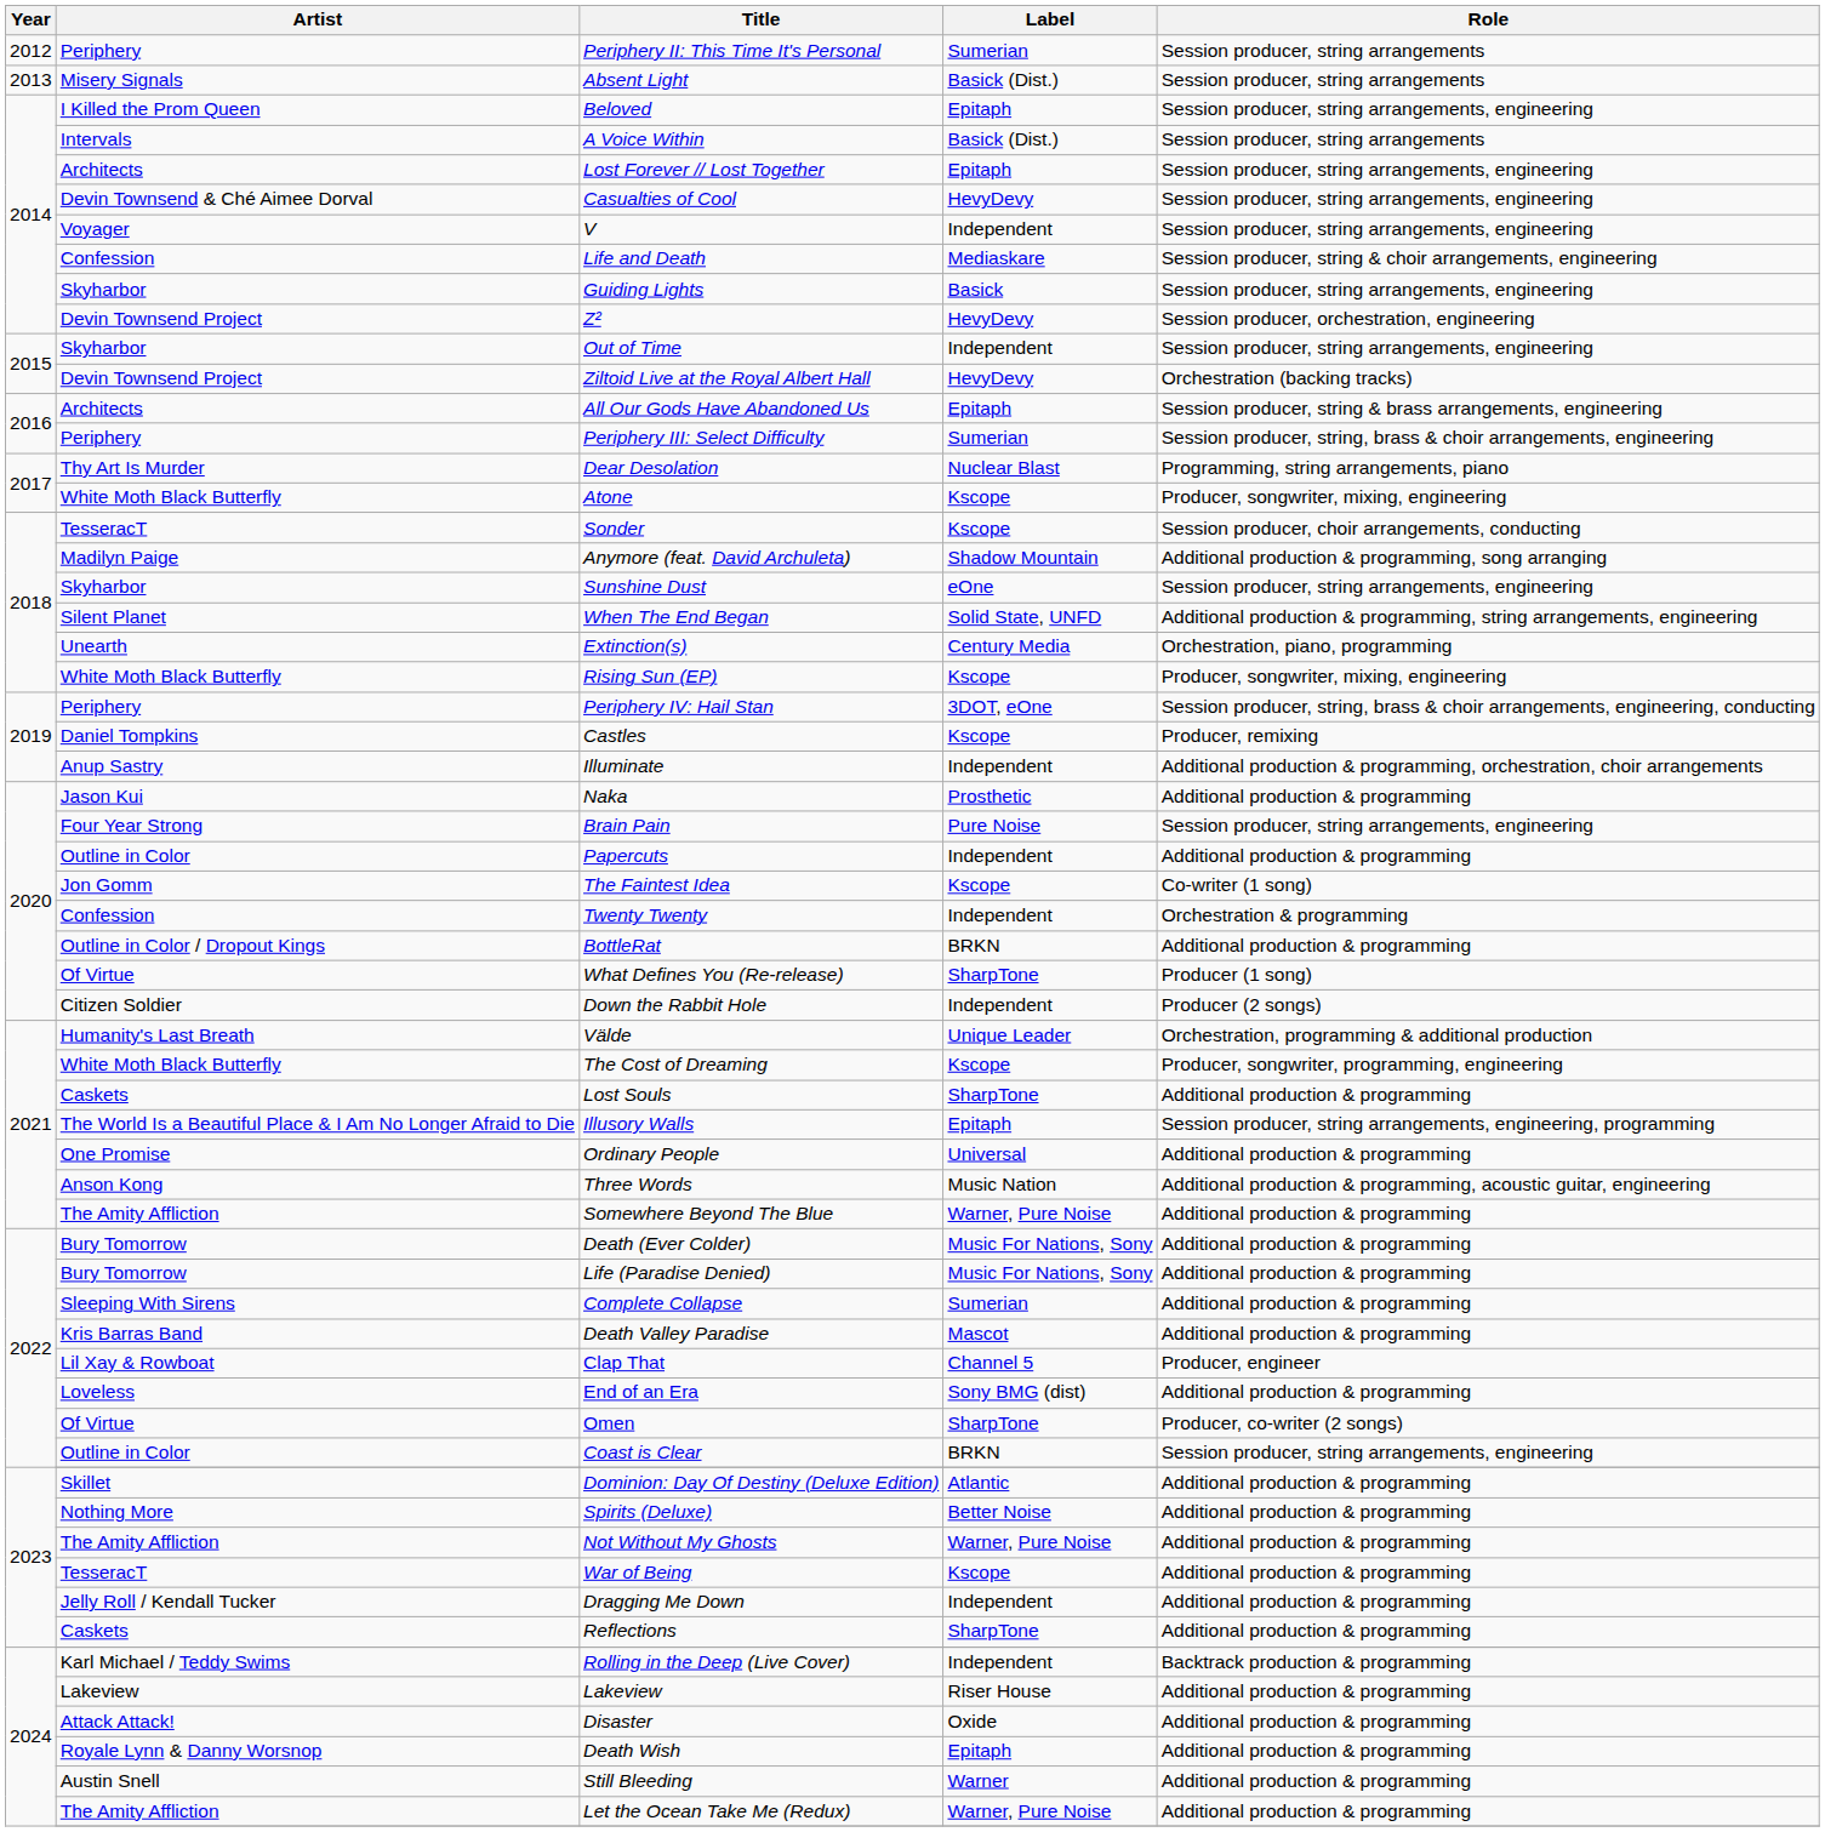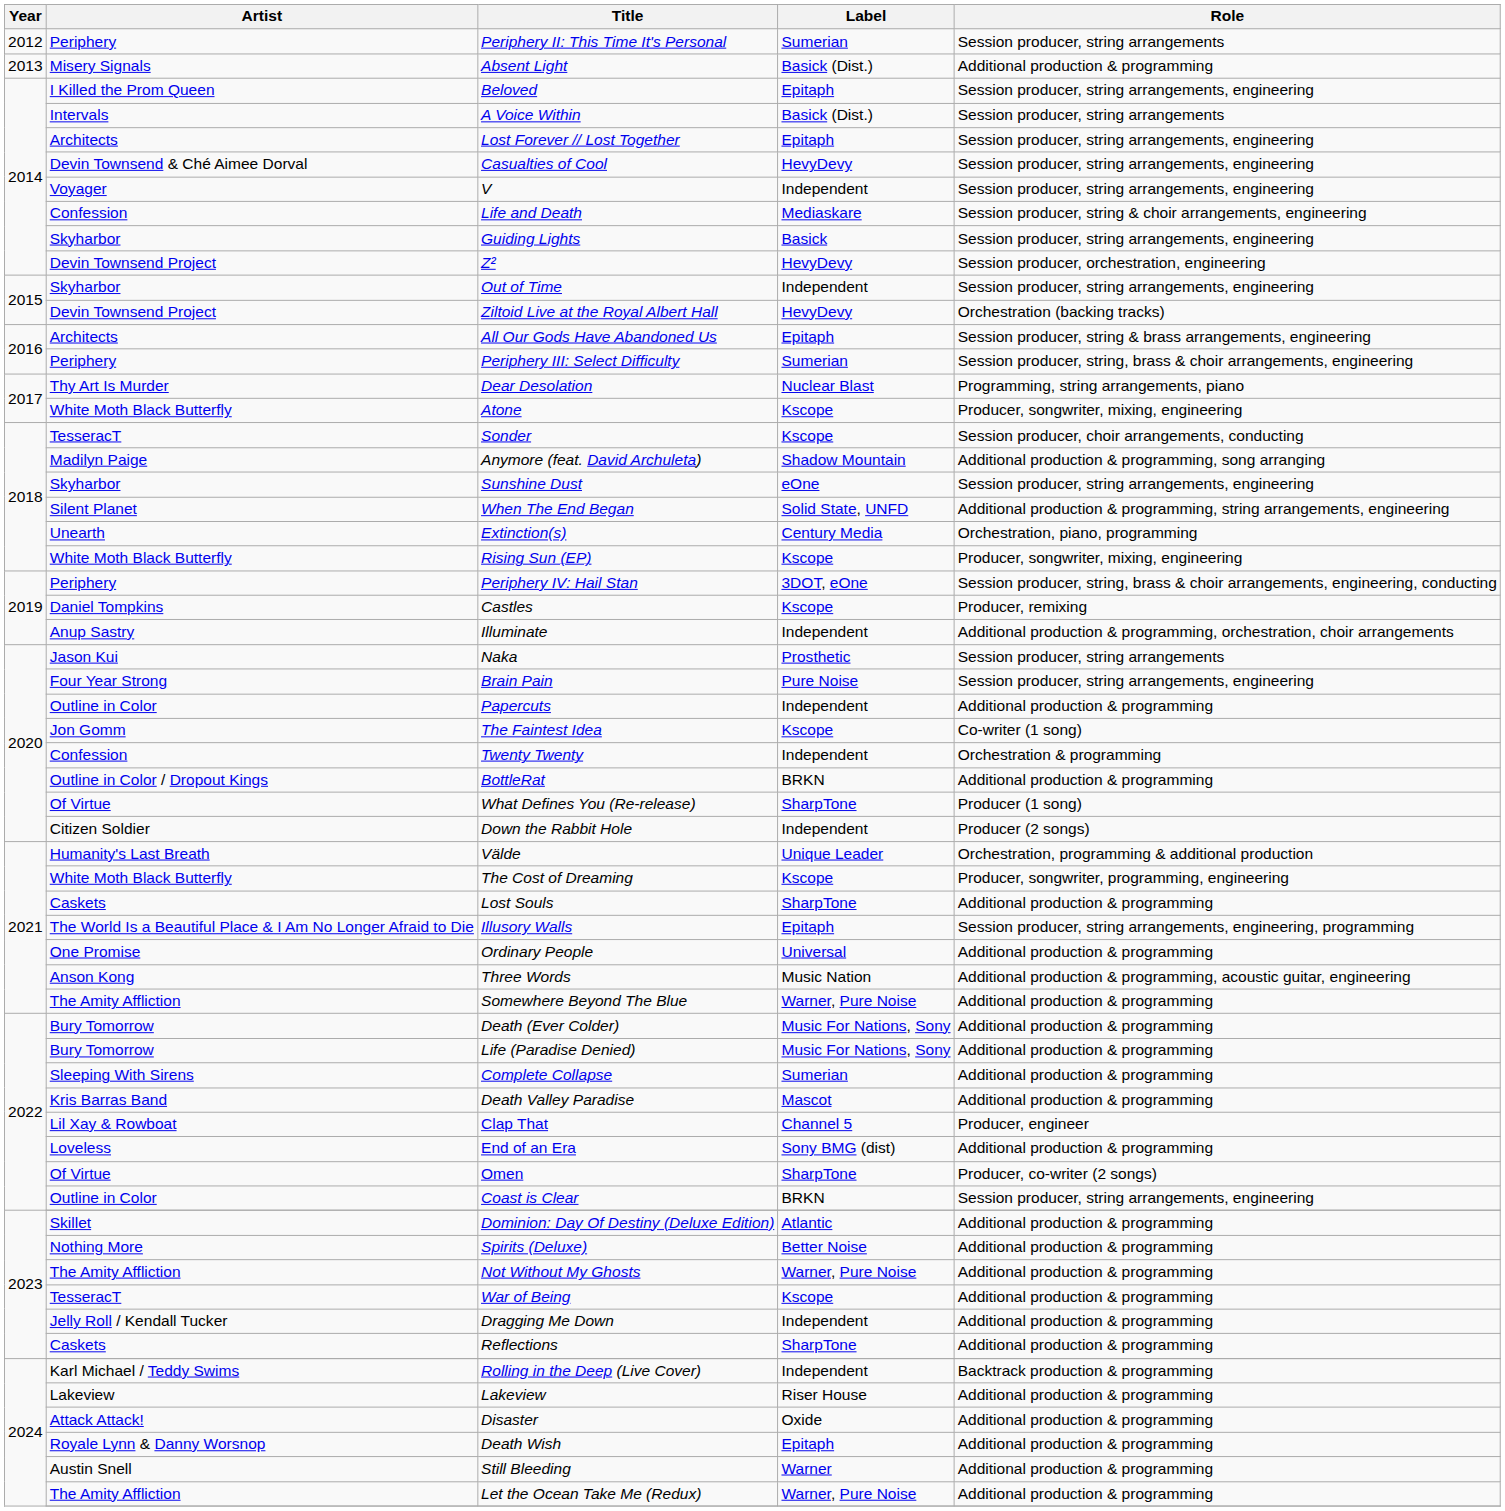Absent Light | Role: Session producer, string arrangements -> Additional production & programming
Naka | Role: Additional production & programming -> Session producer, string arrangements
